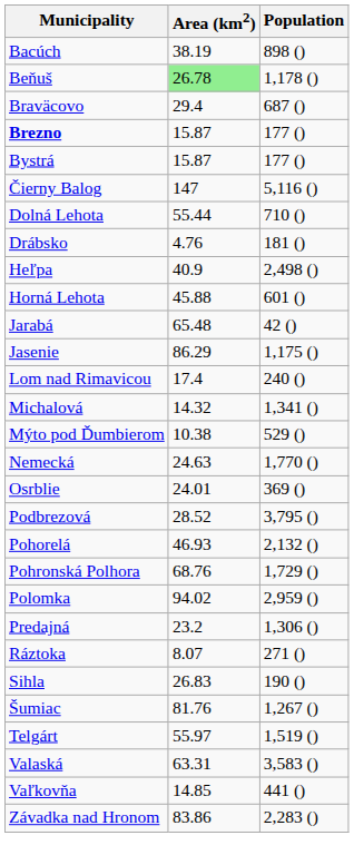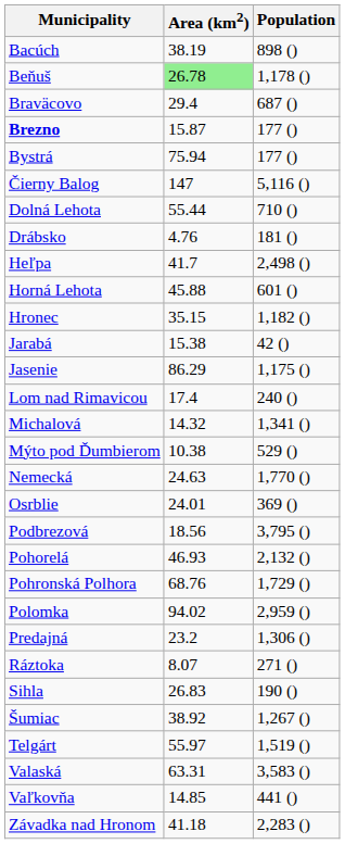Bystrá | Area (km2): 15.87 -> 75.94
Heľpa | Area (km2): 40.9 -> 41.7
+ row: Hronec | 35.15 | 1,182 ()
Jarabá | Area (km2): 65.48 -> 15.38
Podbrezová | Area (km2): 28.52 -> 18.56
Šumiac | Area (km2): 81.76 -> 38.92
Závadka nad Hronom | Area (km2): 83.86 -> 41.18
